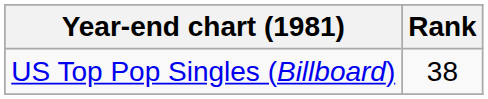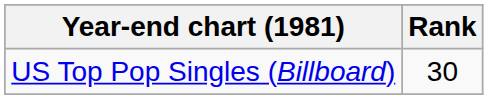US Top Pop Singles (Billboard) | Rank: 38 -> 30
